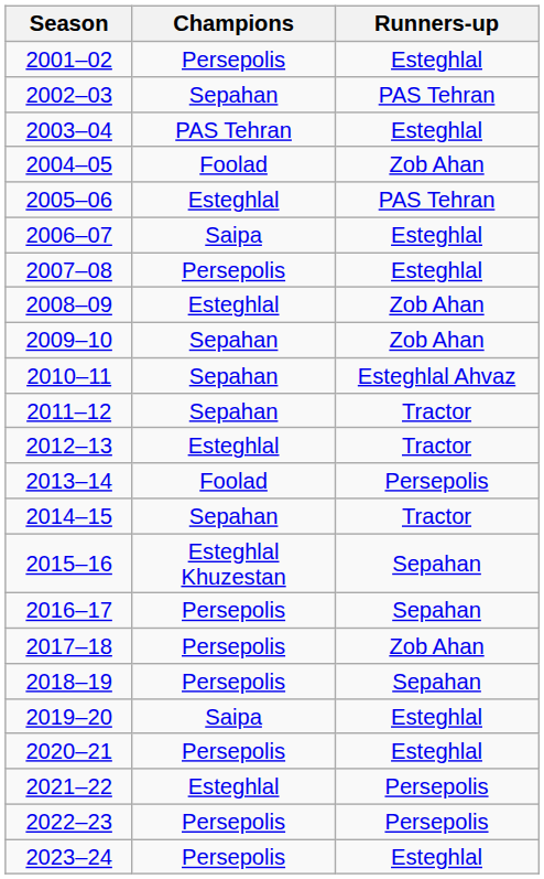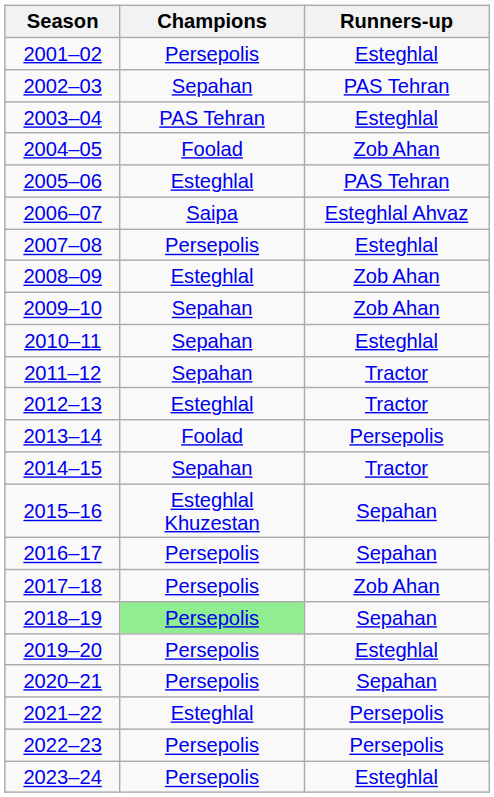2006–07 | Runners-up: Esteghlal -> Esteghlal Ahvaz
2010–11 | Runners-up: Esteghlal Ahvaz -> Esteghlal
2018–19 | Champions: no background -> lightgreen background
2019–20 | Champions: Saipa -> Persepolis
2020–21 | Runners-up: Esteghlal -> Sepahan
